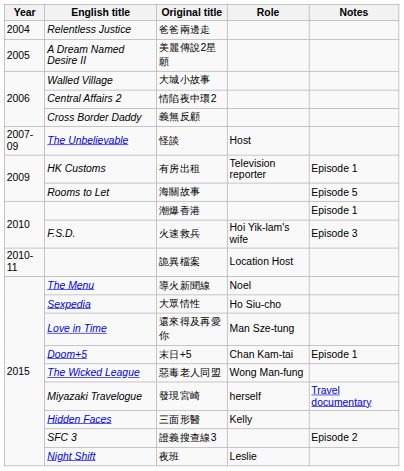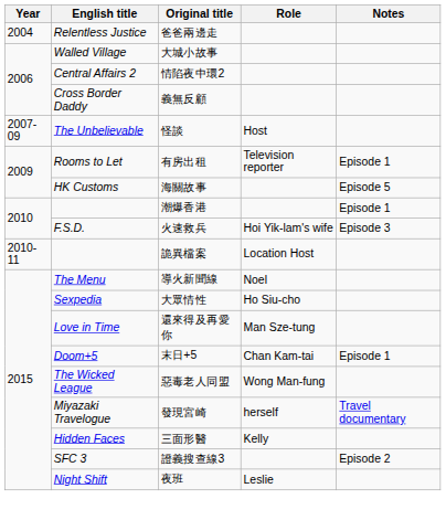- row: 2005 | A Dream Named Desire II | 美麗傳說2星願
有房出租 | English title: HK Customs -> Rooms to Let
海關故事 | English title: Rooms to Let -> HK Customs
